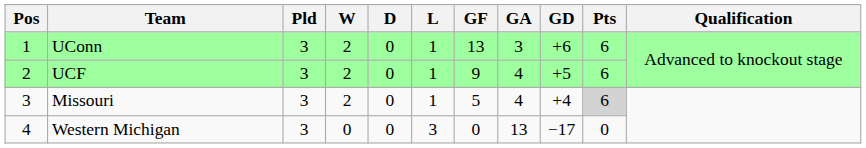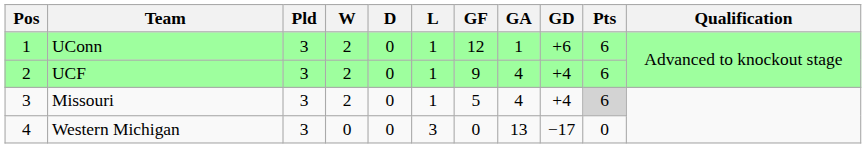UConn | GF: 13 -> 12
UConn | GA: 3 -> 1
UCF | GD: +5 -> +4
